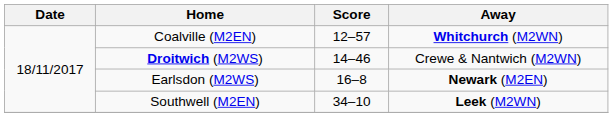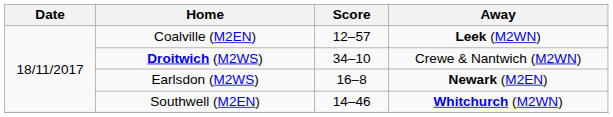Coalville (M2EN) | Away: Whitchurch (M2WN) -> Leek (M2WN)
Droitwich (M2WS) | Score: 14–46 -> 34–10
Southwell (M2EN) | Score: 34–10 -> 14–46
Southwell (M2EN) | Away: Leek (M2WN) -> Whitchurch (M2WN)
